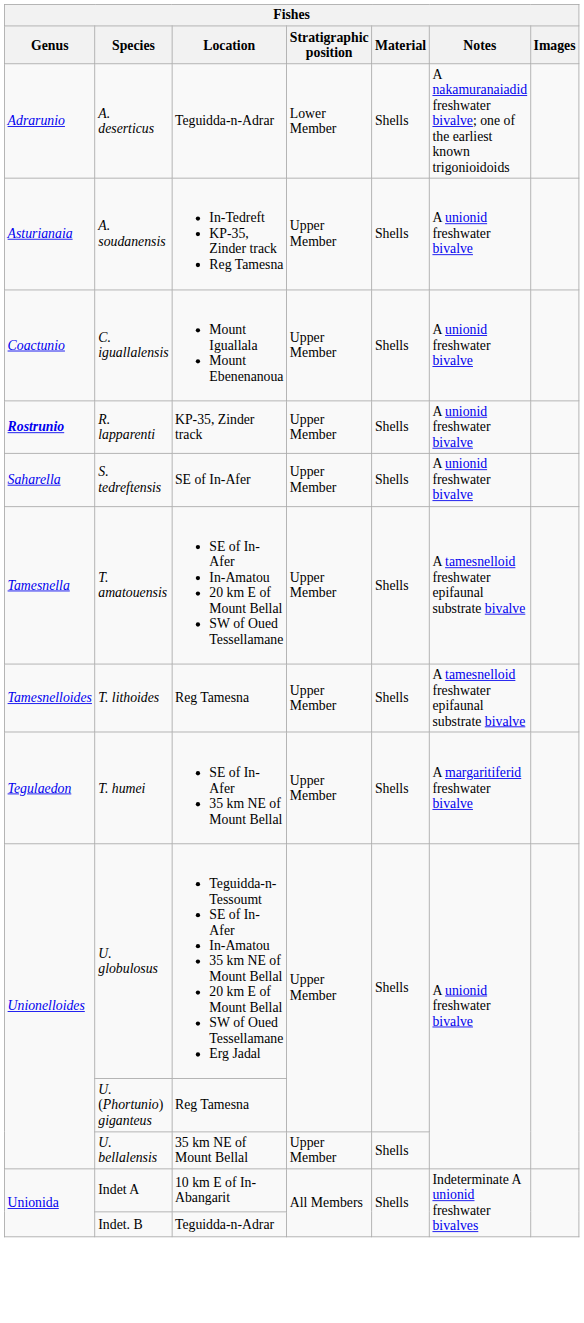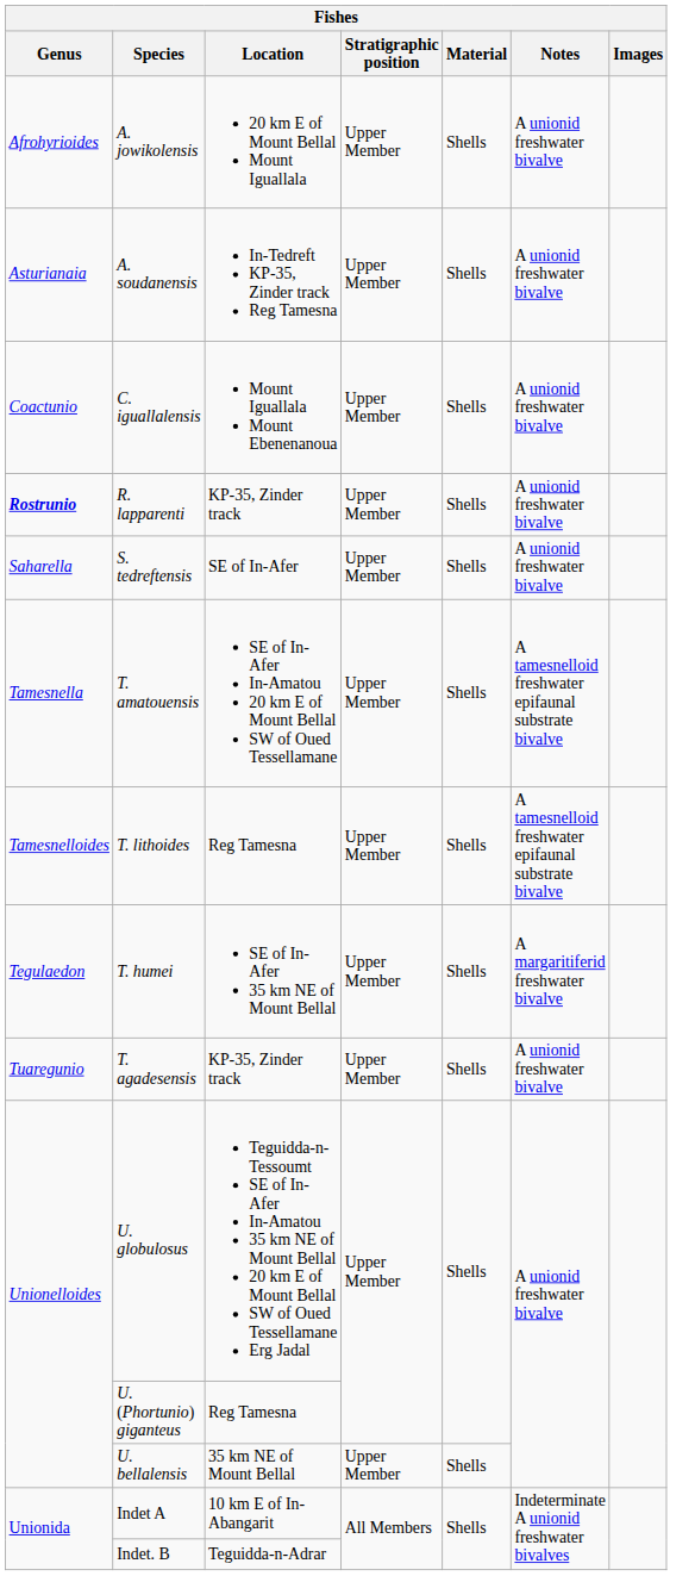- row: Adrarunio | A. deserticus | Teguidda-n-Adrar | Lower Member | Shells | A nakamuranaiadid freshwater bivalve; one of the earliest known trigonioidoids
+ row: Afrohyrioides | A. jowikolensis | 20 km E of Mount Bellal Mount Iguallala | Upper Member | Shells | A unionid freshwater bivalve
+ row: Tuaregunio | T. agadesensis | KP-35, Zinder track | Upper Member | Shells | A unionid freshwater bivalve
